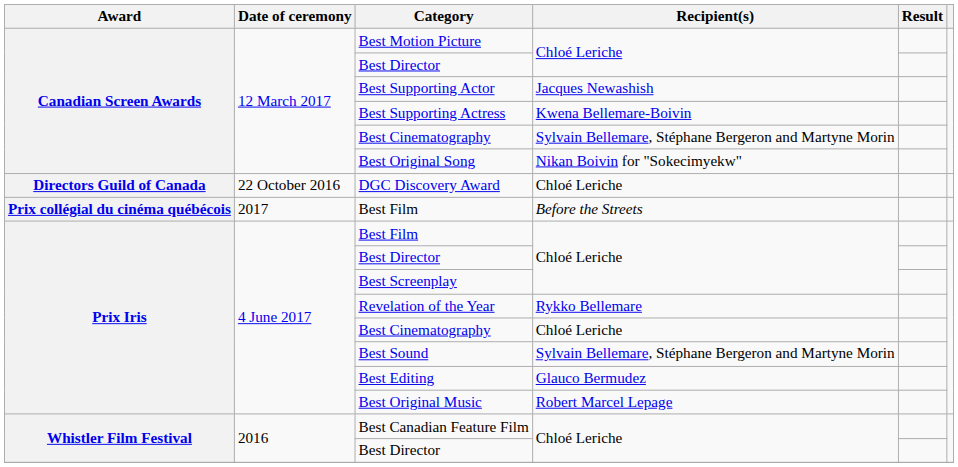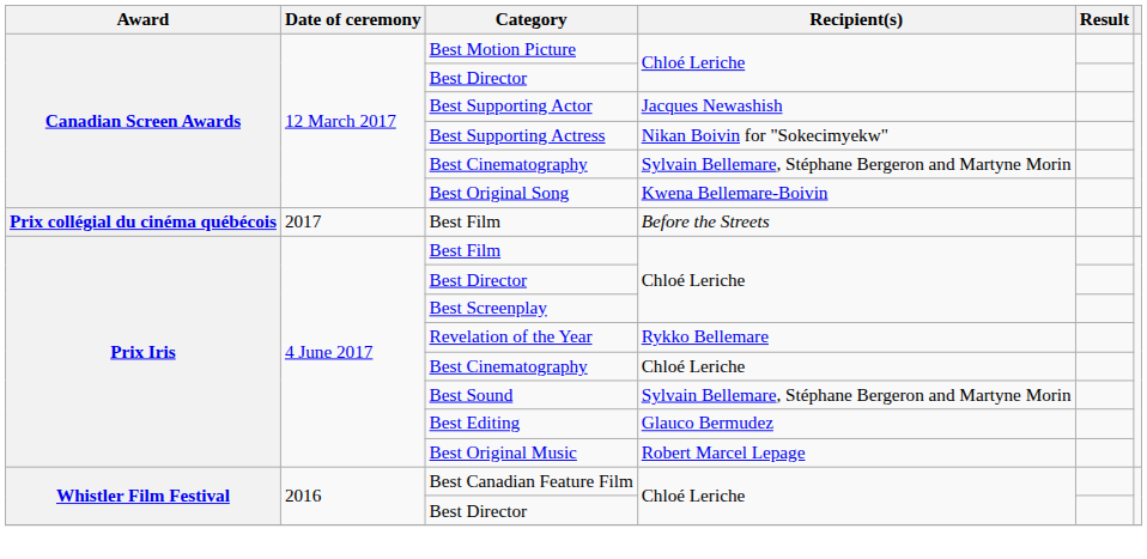Best Supporting Actress | Recipient(s): Kwena Bellemare-Boivin -> Nikan Boivin for "Sokecimyekw"
Best Original Song | Recipient(s): Nikan Boivin for "Sokecimyekw" -> Kwena Bellemare-Boivin
- row: Directors Guild of Canada | 22 October 2016 | DGC Discovery Award | Chloé Leriche
